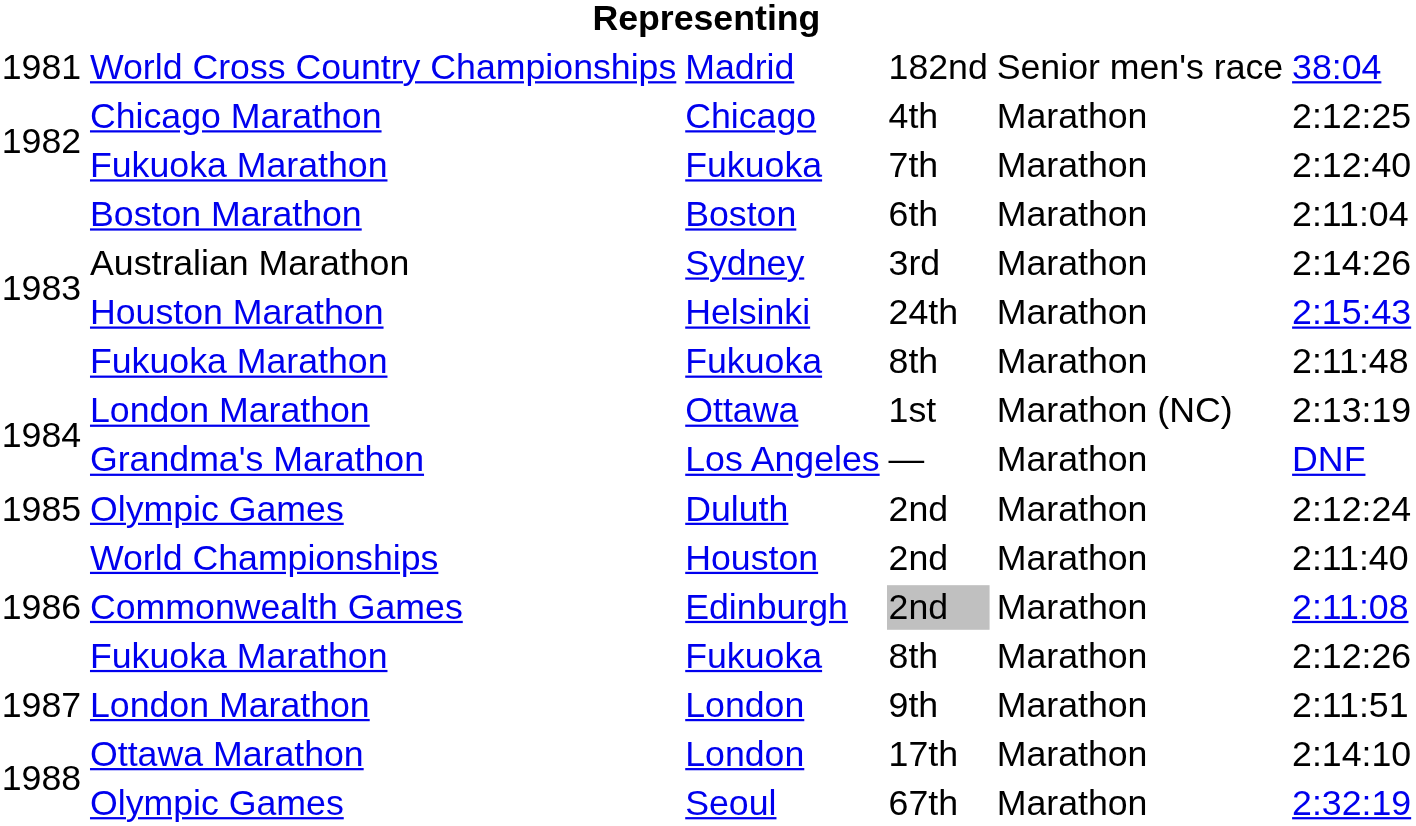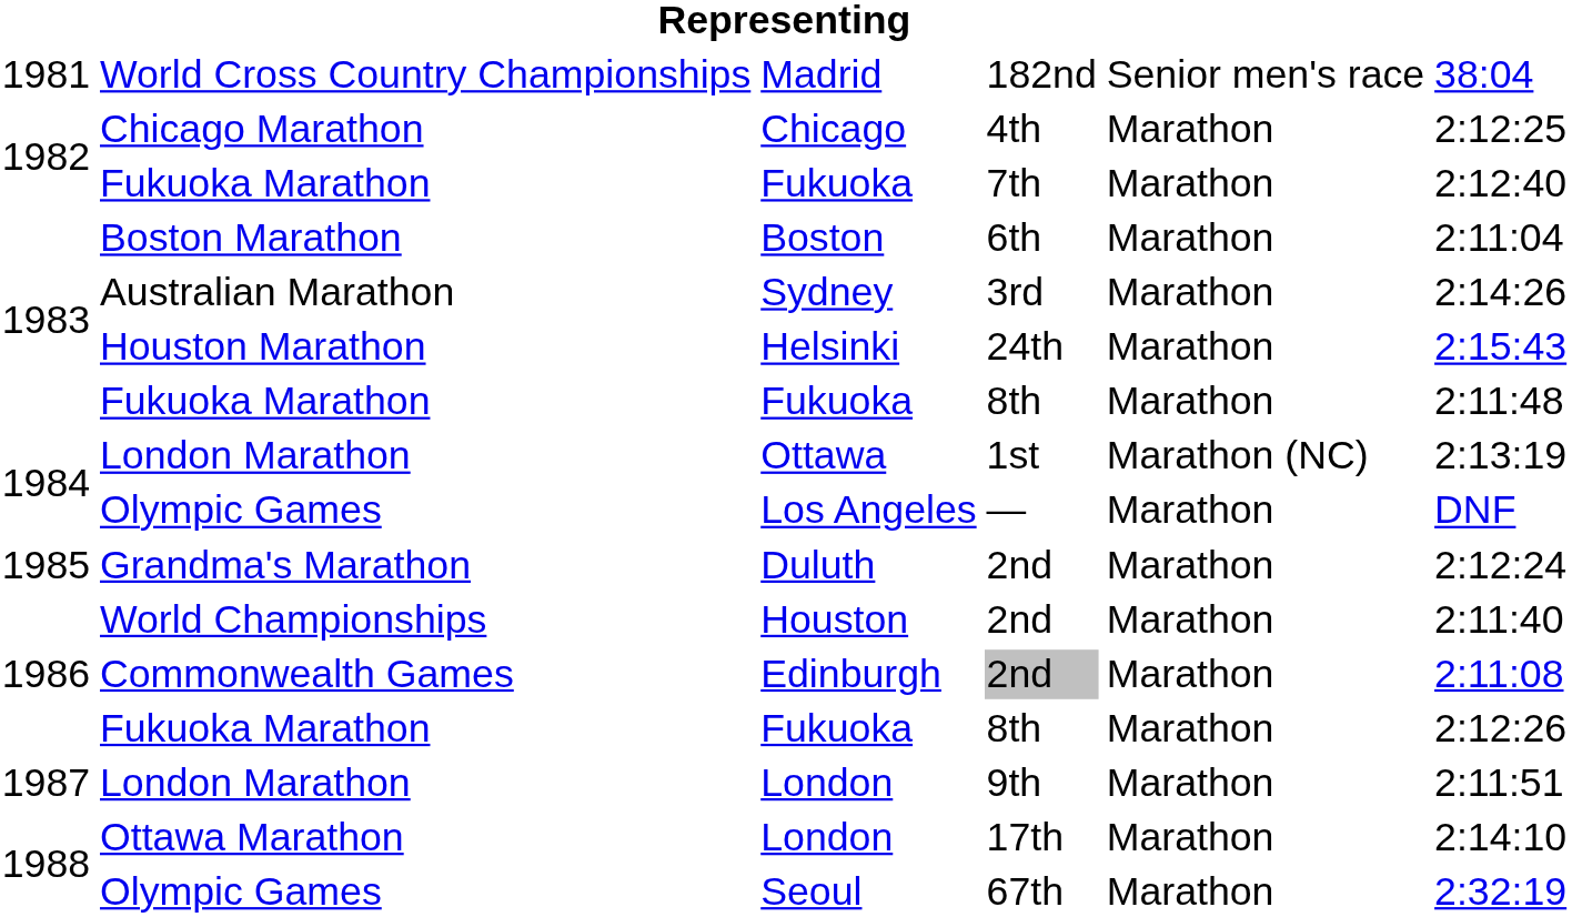Los Angeles | column 2: Grandma's Marathon -> Olympic Games
Duluth | column 2: Olympic Games -> Grandma's Marathon
